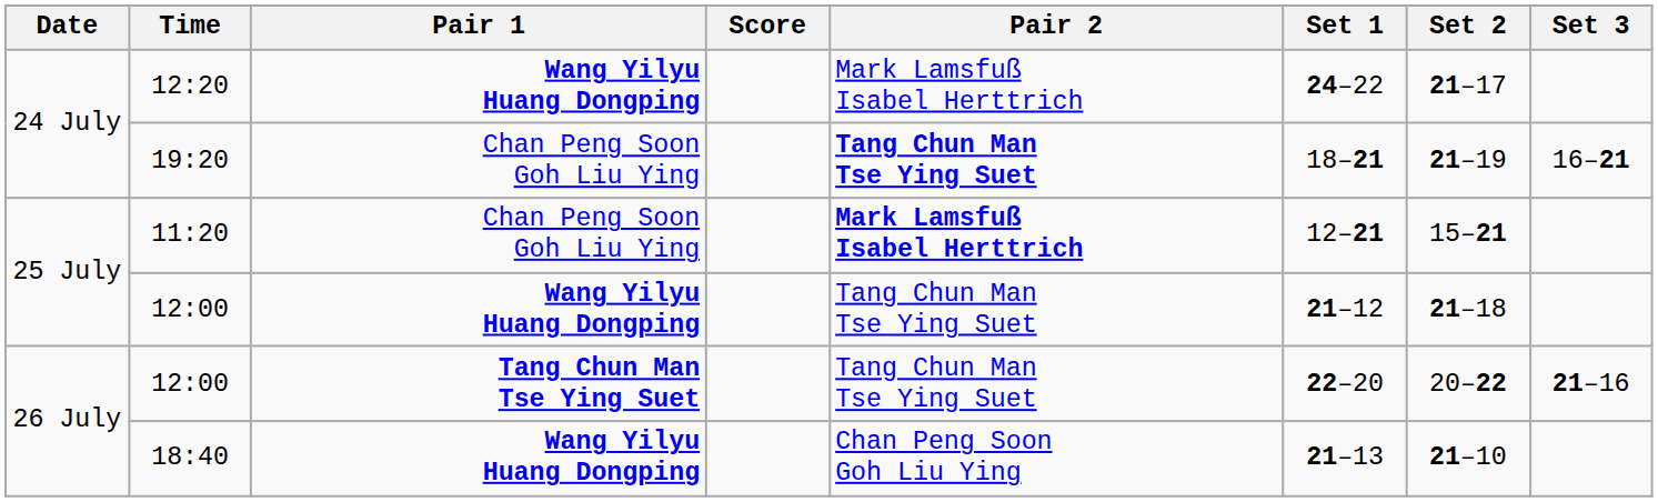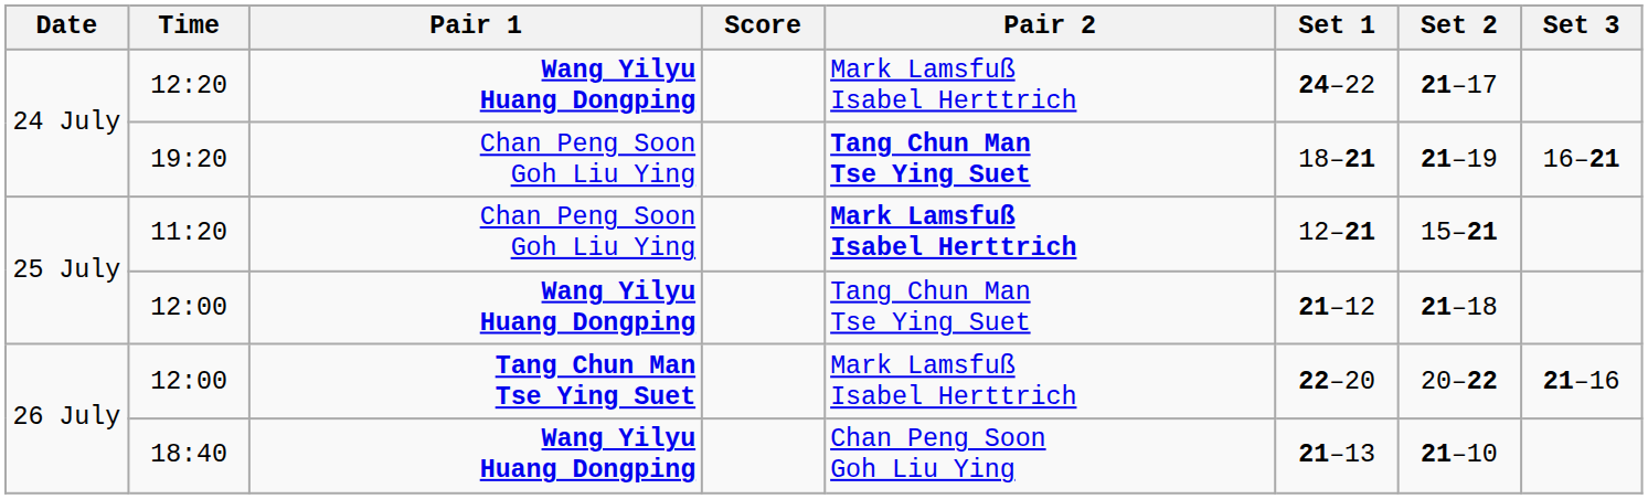26 July / 12:00 | Pair 2: Tang Chun Man Tse Ying Suet -> Mark Lamsfuß Isabel Herttrich
